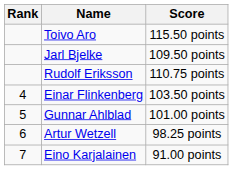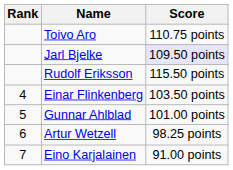Toivo Aro | Score: 115.50 points -> 110.75 points
Jarl Bjelke | Score: no background -> lavender background
Rudolf Eriksson | Score: 110.75 points -> 115.50 points
